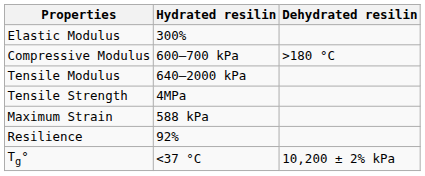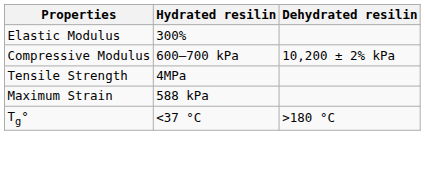Compressive Modulus | Dehydrated resilin: >180 °C -> 10,200 ± 2% kPa
- row: Tensile Modulus | 640–2000 kPa
- row: Resilience | 92%
Tg° | Dehydrated resilin: 10,200 ± 2% kPa -> >180 °C
